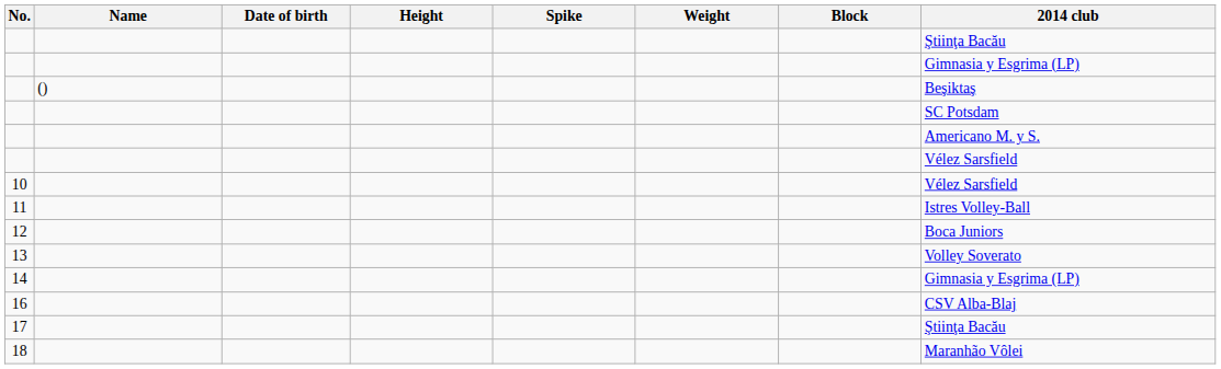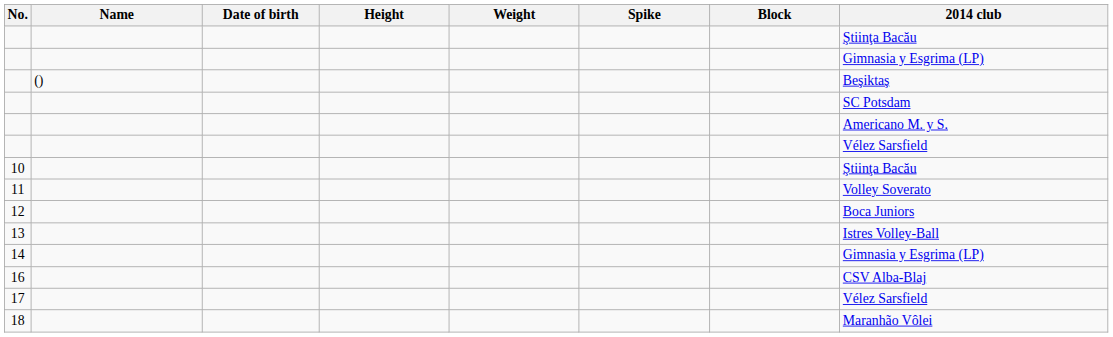columns swapped: Weight <-> Spike
10 | 2014 club: Vélez Sarsfield -> Ştiinţa Bacău
11 | 2014 club: Istres Volley-Ball -> Volley Soverato
13 | 2014 club: Volley Soverato -> Istres Volley-Ball
17 | 2014 club: Ştiinţa Bacău -> Vélez Sarsfield
